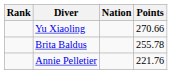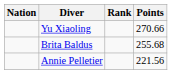columns swapped: Rank <-> Nation
Brita Baldus | Points: 255.78 -> 255.68
Annie Pelletier | Points: 221.76 -> 221.56
